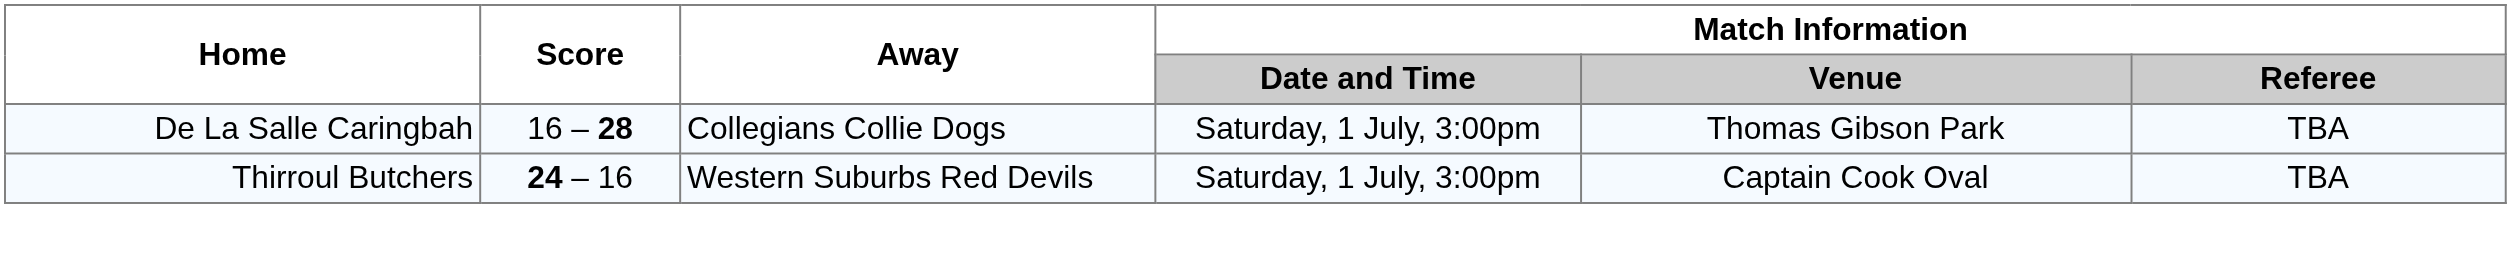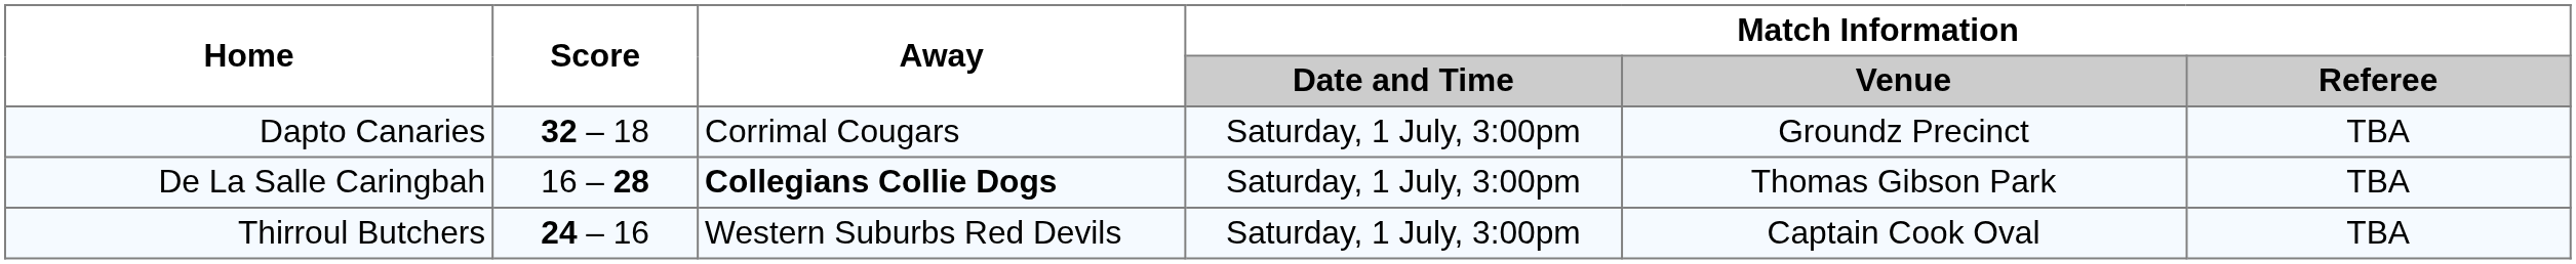+ row: Dapto Canaries | 32 – 18 | Corrimal Cougars | Saturday, 1 July, 3:00pm | Groundz Precinct | TBA
De La Salle Caringbah | Away: normal -> bold
